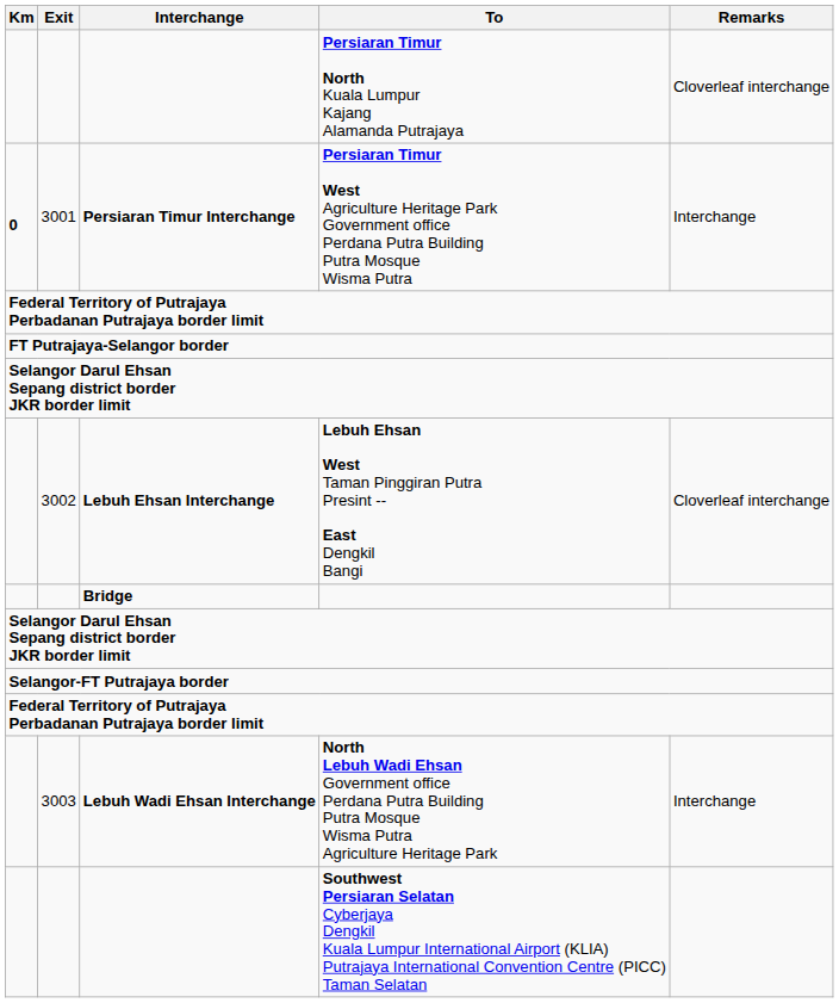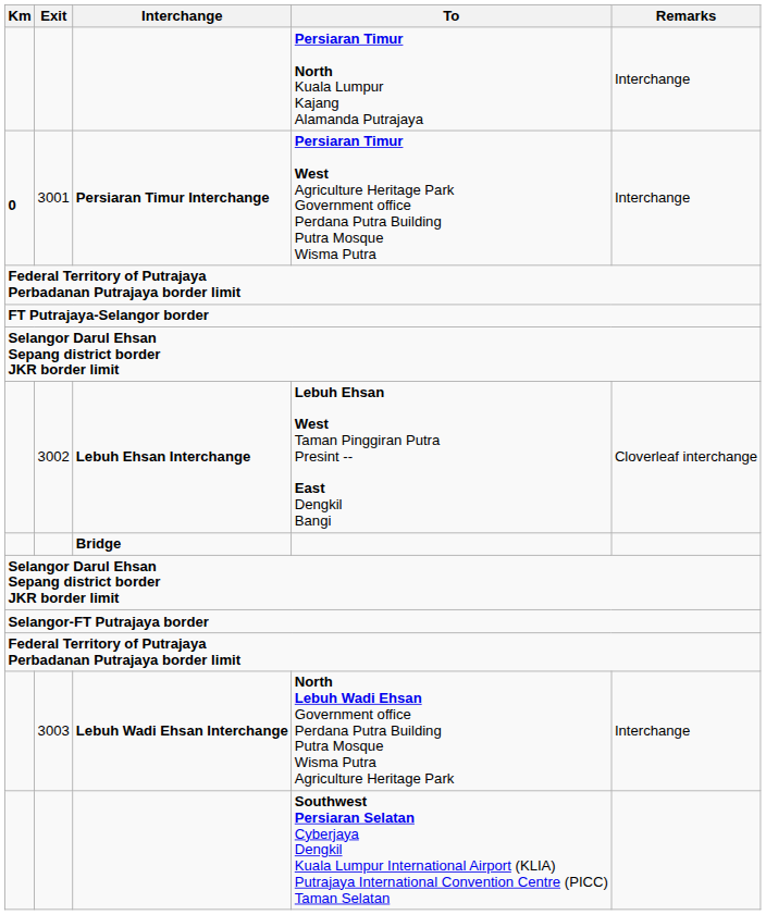Persiaran Timur North Kuala Lumpur Kajang Alamanda Putrajaya | Remarks: Cloverleaf interchange -> Interchange
